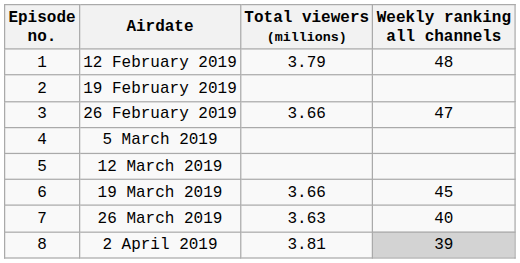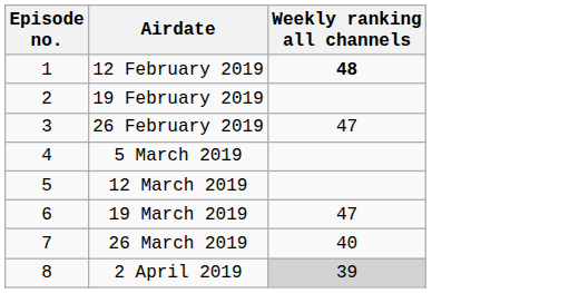- column: Total viewers (millions) | 3.79 | 3.66 | 3.66 | 3.63 | 3.81
12 February 2019 | Weekly ranking all channels: normal -> bold
19 March 2019 | Weekly ranking all channels: 45 -> 47
